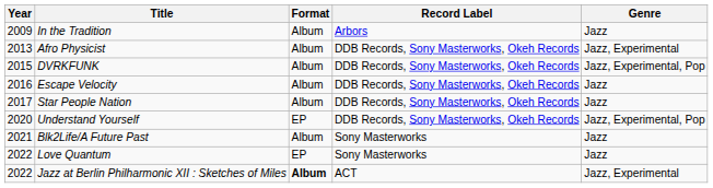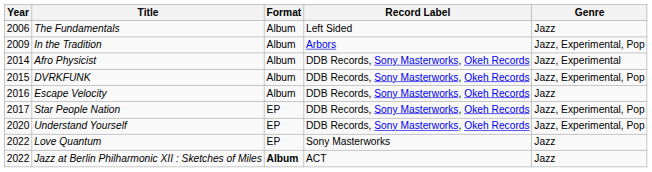+ row: 2006 | The Fundamentals | Album | Left Sided | Jazz
In the Tradition | Genre: Jazz -> Jazz, Experimental, Pop
Afro Physicist | Year: 2013 -> 2014
Star People Nation | Format: Album -> EP
Star People Nation | Genre: Jazz -> Jazz, Experimental, Pop
- row: 2021 | Blk2Life/A Future Past | Album | Sony Masterworks | Jazz
Jazz at Berlin Philharmonic XII : Sketches of Miles | Genre: Jazz, Experimental -> Jazz
